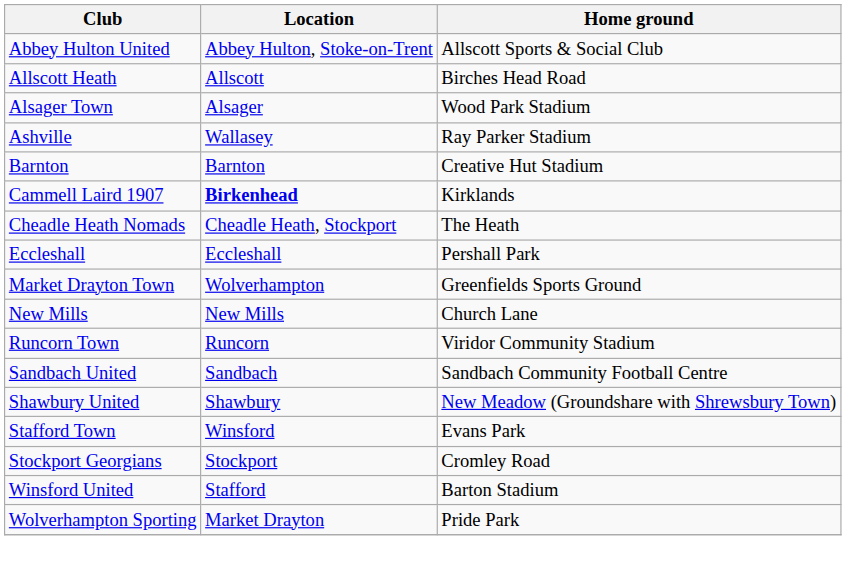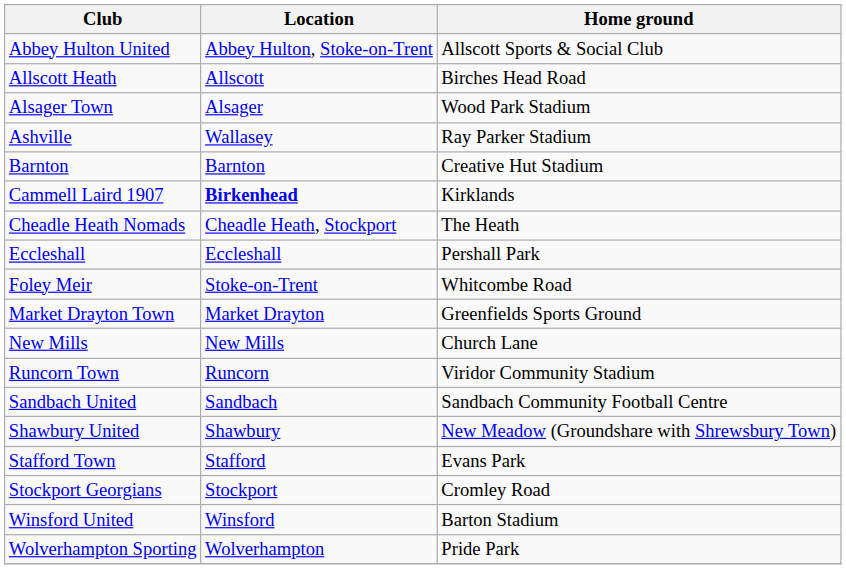+ row: Foley Meir | Stoke-on-Trent | Whitcombe Road
Market Drayton Town | Location: Wolverhampton -> Market Drayton
Stafford Town | Location: Winsford -> Stafford
Winsford United | Location: Stafford -> Winsford
Wolverhampton Sporting | Location: Market Drayton -> Wolverhampton
